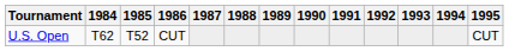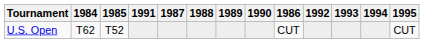columns swapped: 1986 <-> 1991
